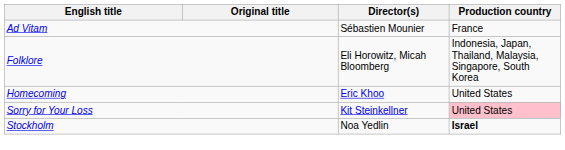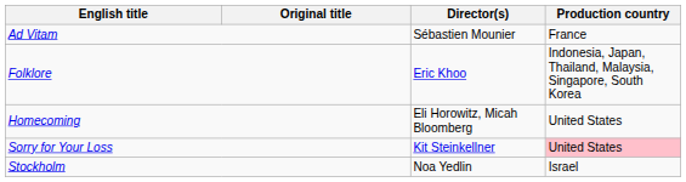Folklore | Director(s): Eli Horowitz, Micah Bloomberg -> Eric Khoo
Homecoming | Director(s): Eric Khoo -> Eli Horowitz, Micah Bloomberg
Stockholm | Production country: bold -> normal
